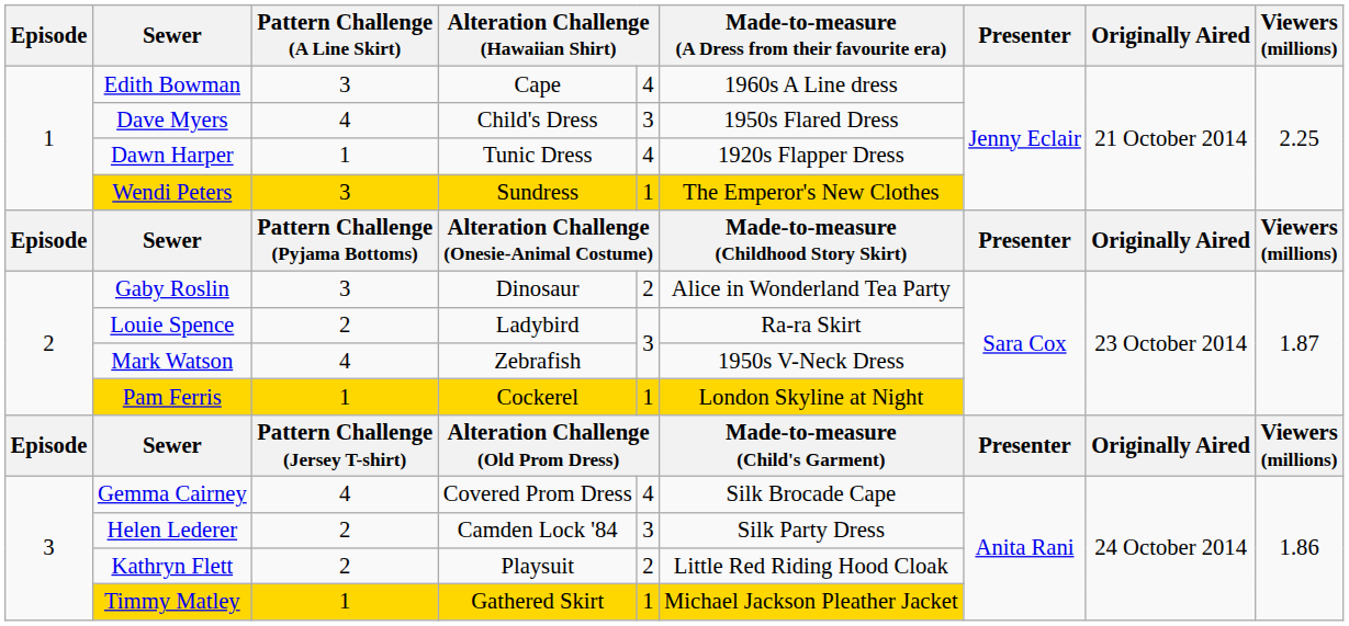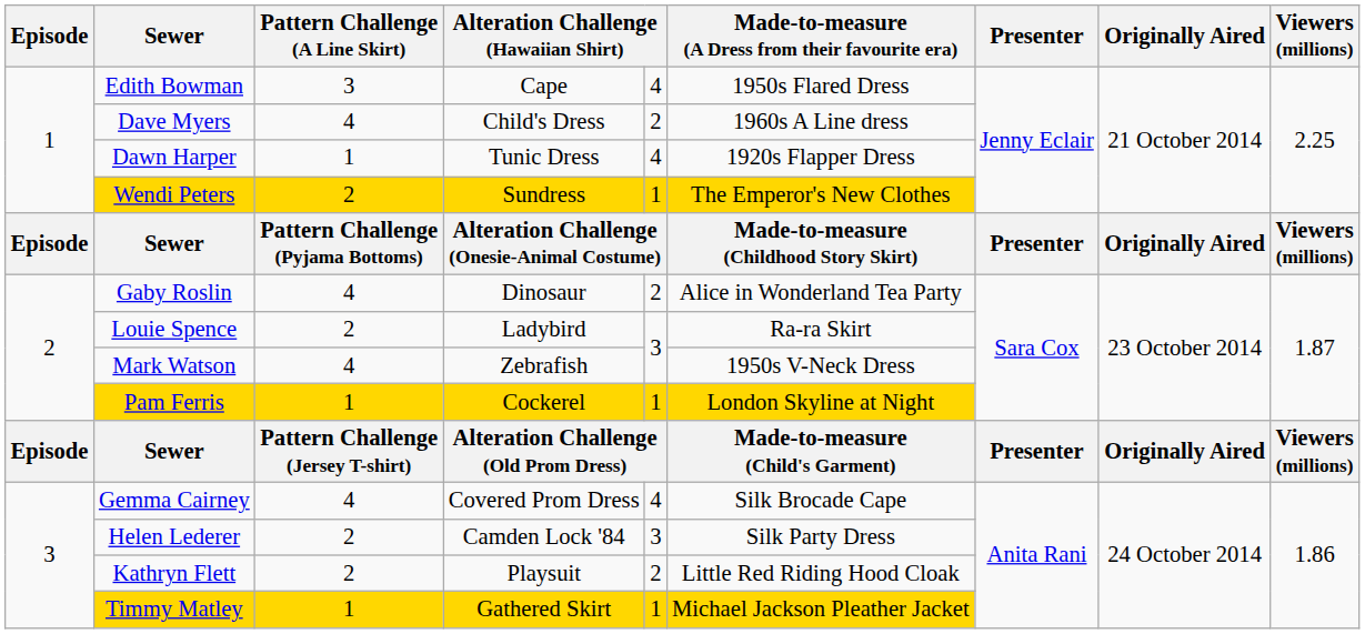Edith Bowman | Made-to-measure (A Dress from their favourite era): 1960s A Line dress -> 1950s Flared Dress
Dave Myers | column 5: 3 -> 2
Dave Myers | Made-to-measure (A Dress from their favourite era): 1950s Flared Dress -> 1960s A Line dress
Wendi Peters | Pattern Challenge (A Line Skirt): 3 -> 2
Gaby Roslin | Pattern Challenge (A Line Skirt): 3 -> 4
